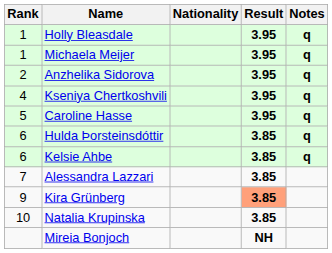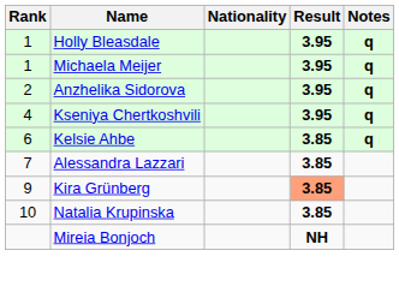- row: 5 | Caroline Hasse | 3.95 | q
- row: 6 | Hulda Þorsteinsdóttir | 3.85 | q
